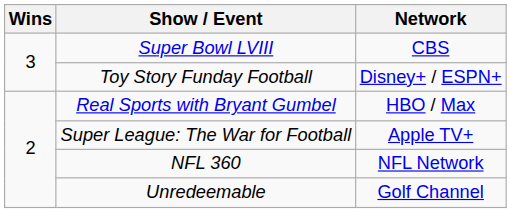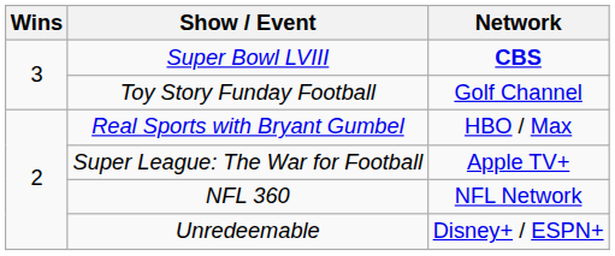Super Bowl LVIII | Network: normal -> bold
Toy Story Funday Football | Network: Disney+ / ESPN+ -> Golf Channel
Unredeemable | Network: Golf Channel -> Disney+ / ESPN+
